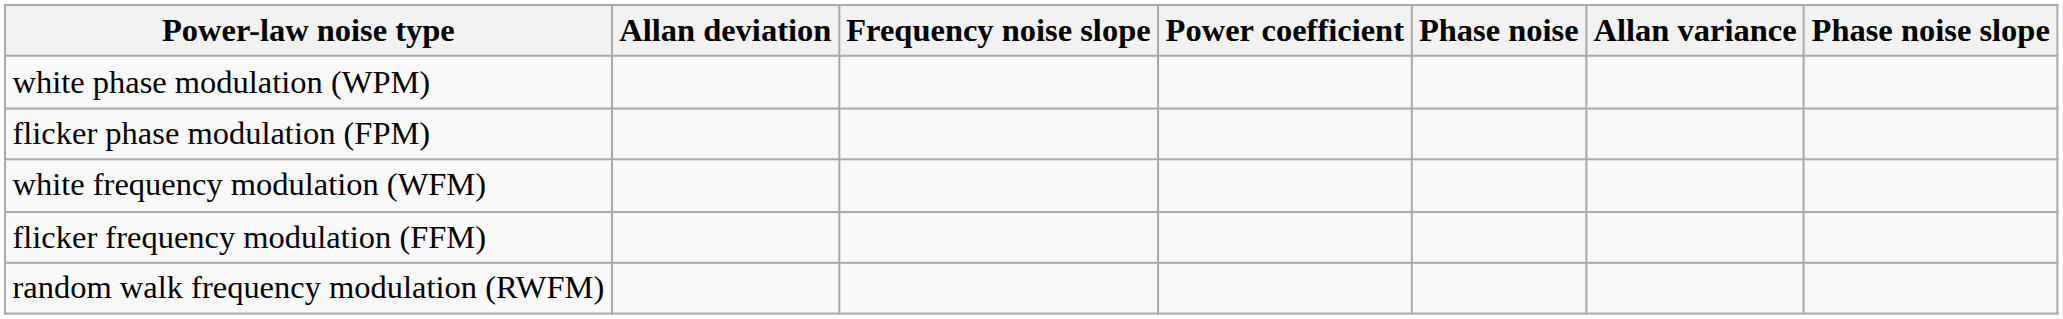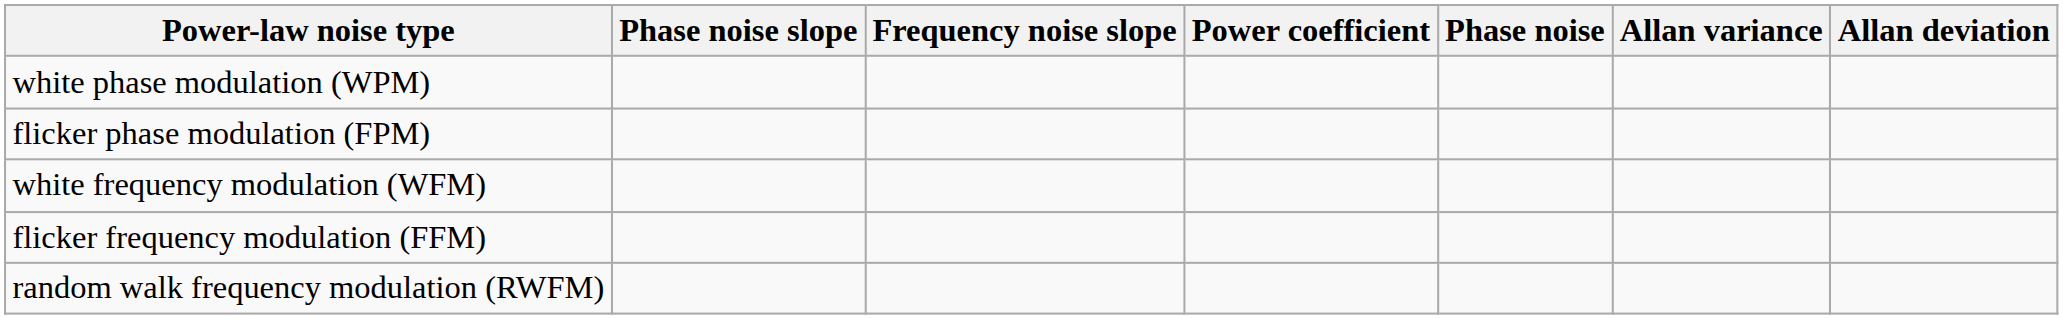columns swapped: Phase noise slope <-> Allan deviation
